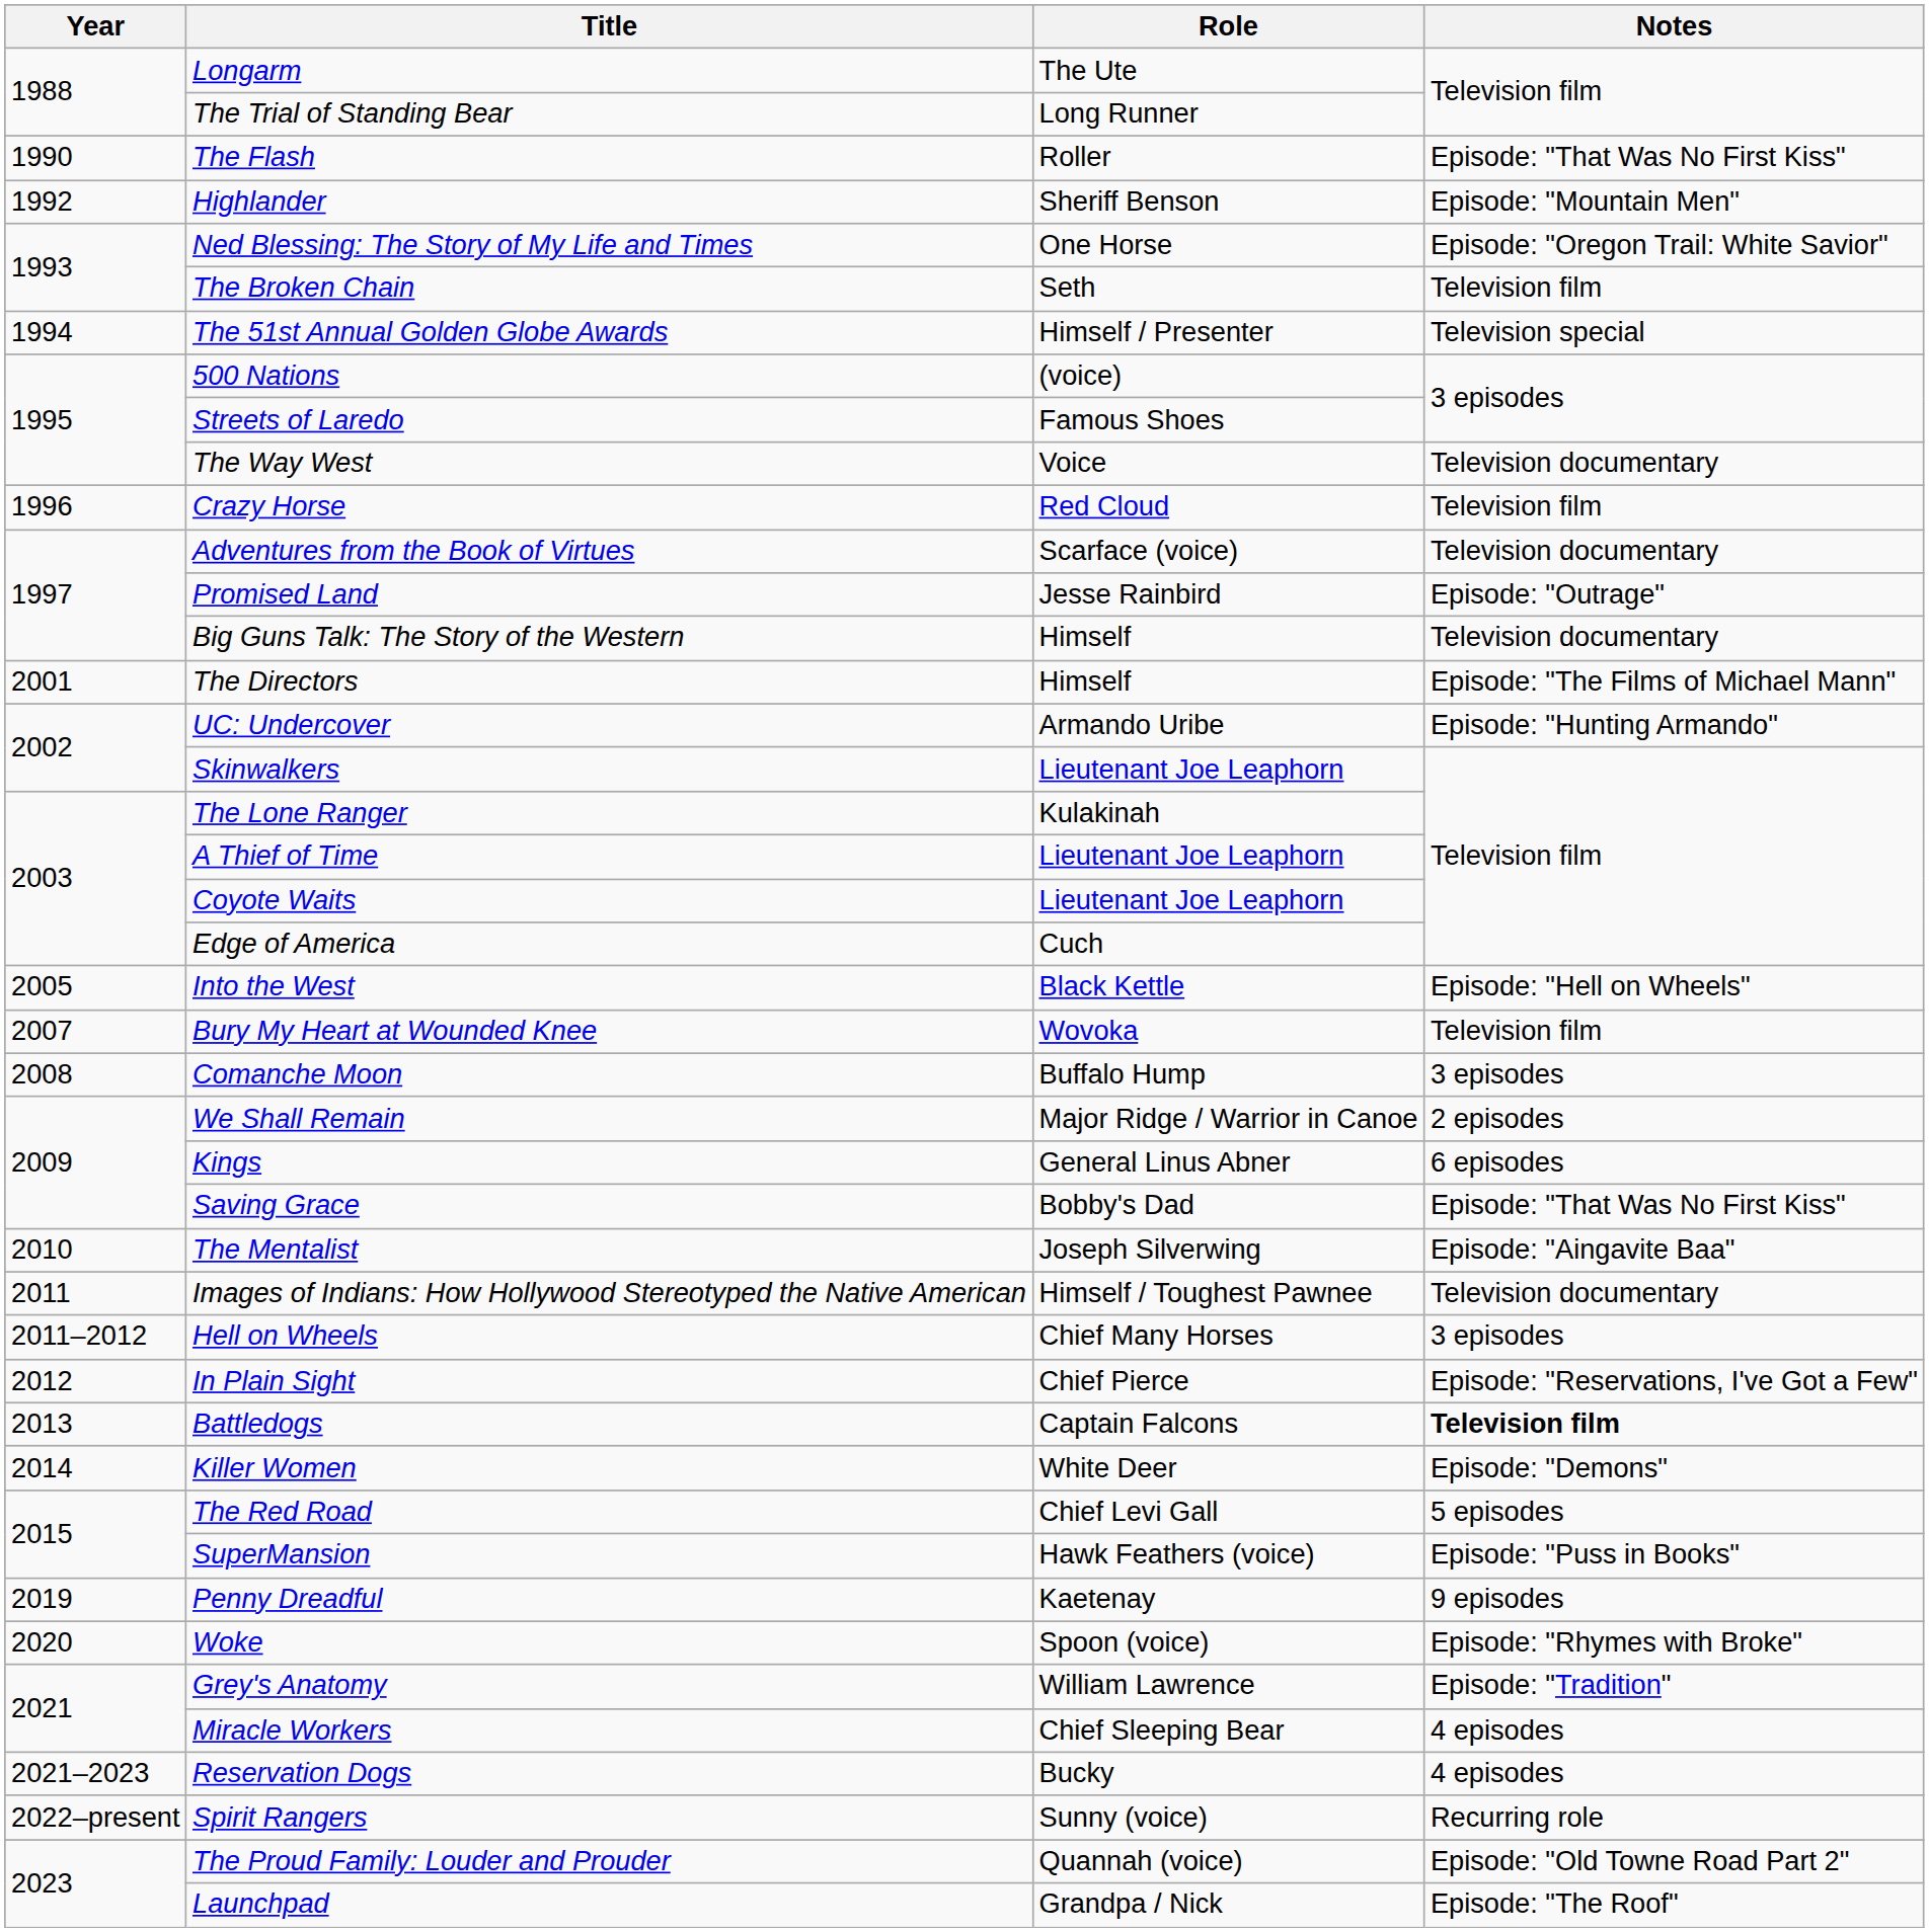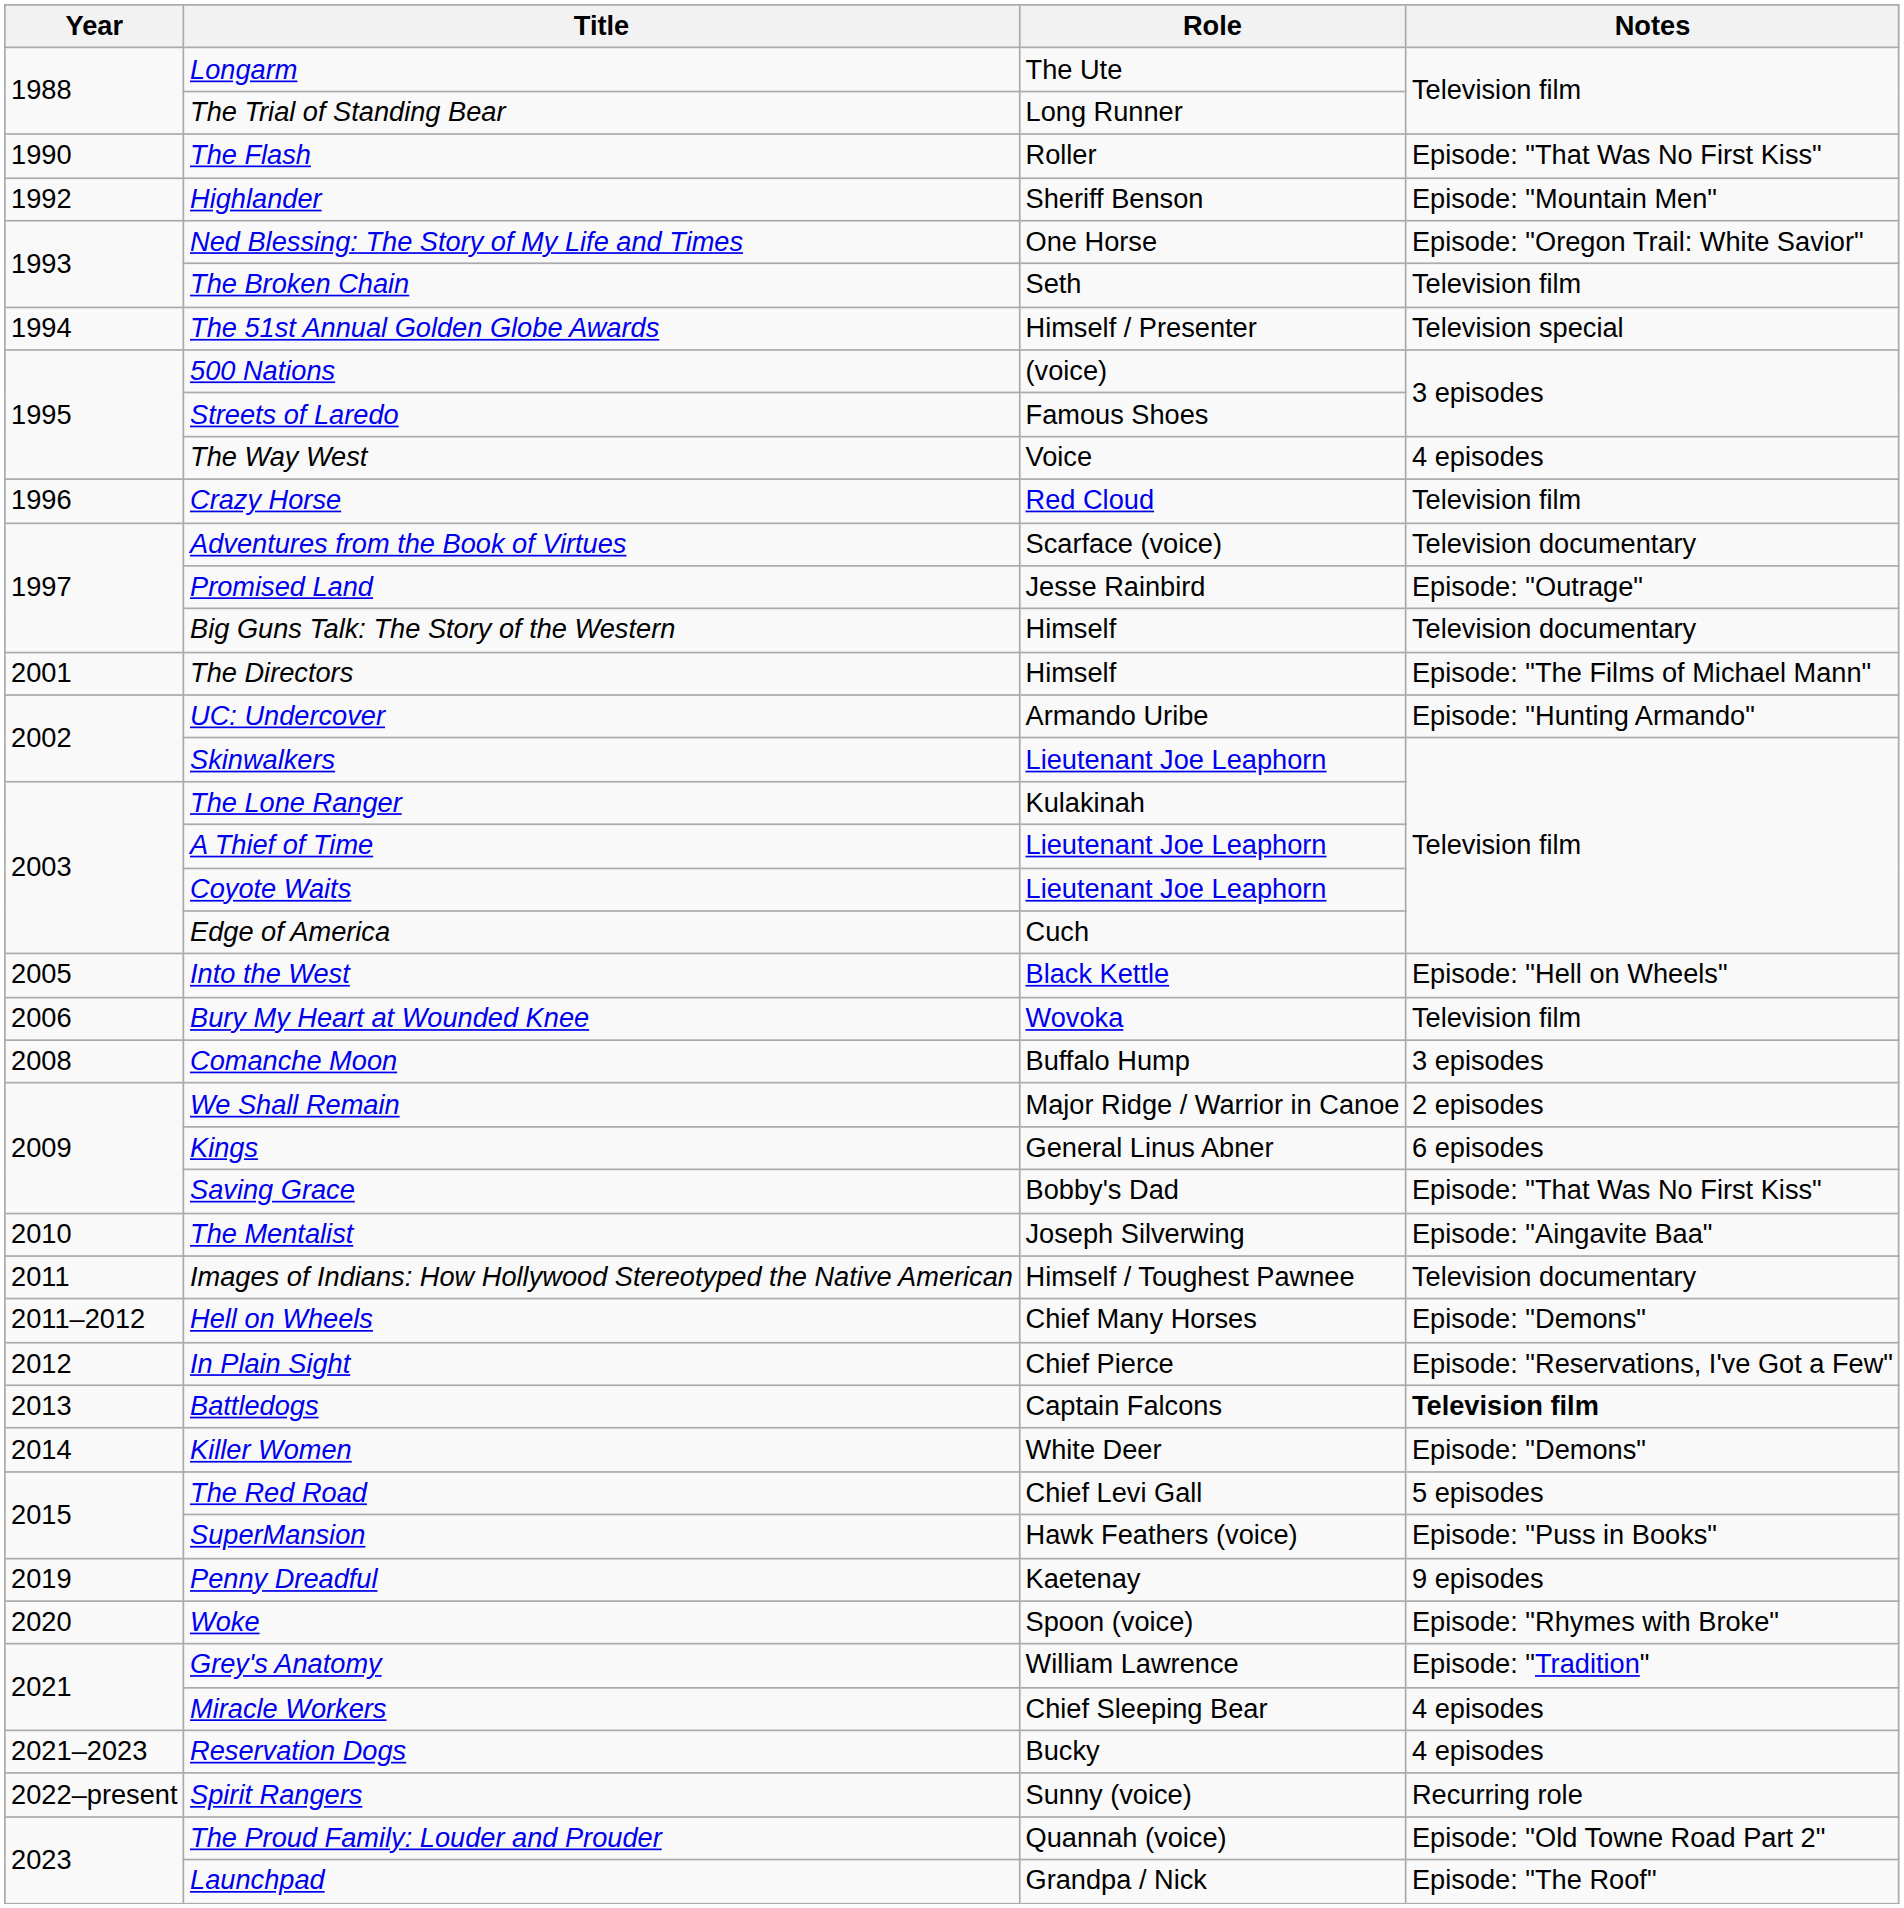The Way West | Notes: Television documentary -> 4 episodes
Bury My Heart at Wounded Knee | Year: 2007 -> 2006
Hell on Wheels | Notes: 3 episodes -> Episode: "Demons"
